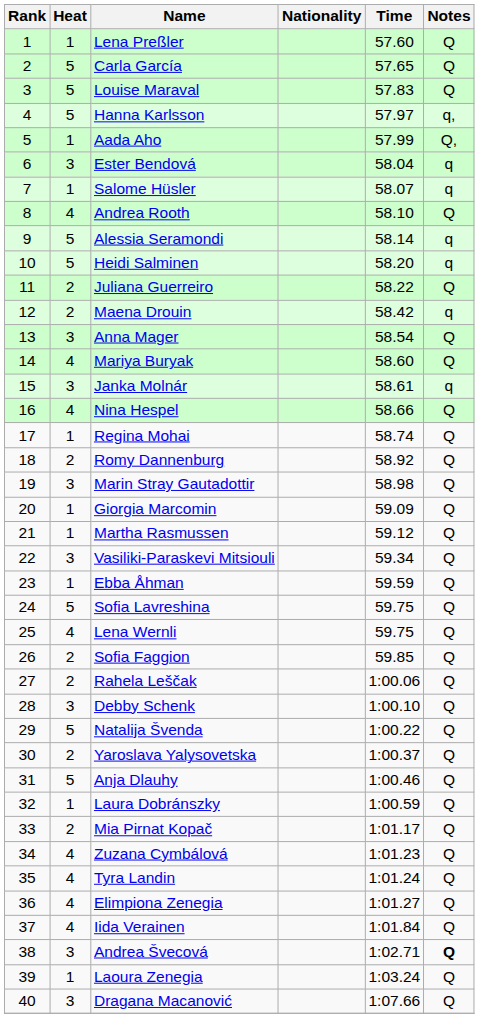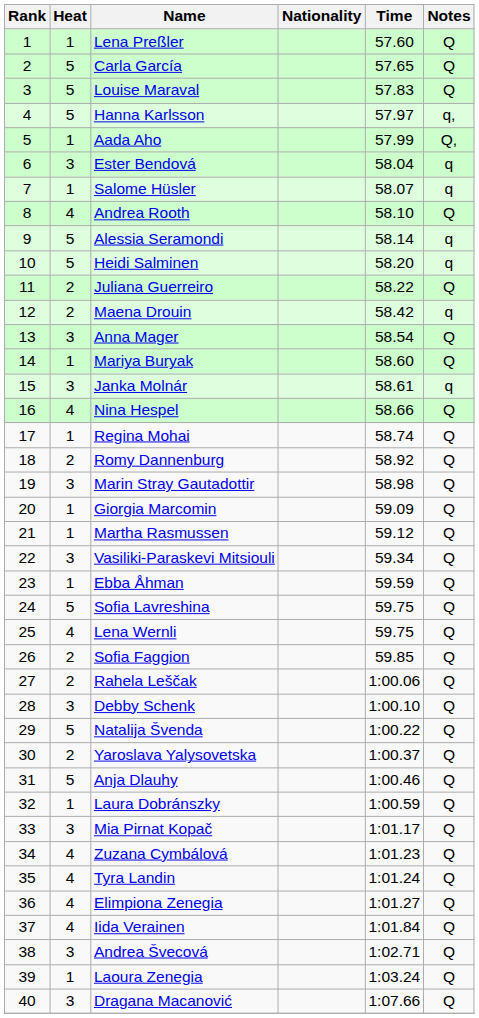Mariya Buryak | Heat: 4 -> 1
Mia Pirnat Kopač | Heat: 2 -> 3
Andrea Švecová | Notes: bold -> normal
